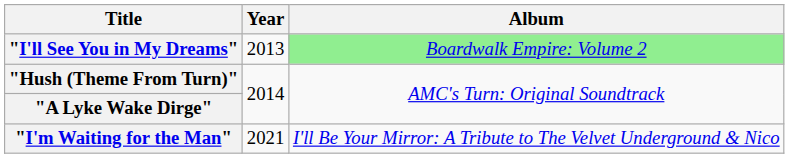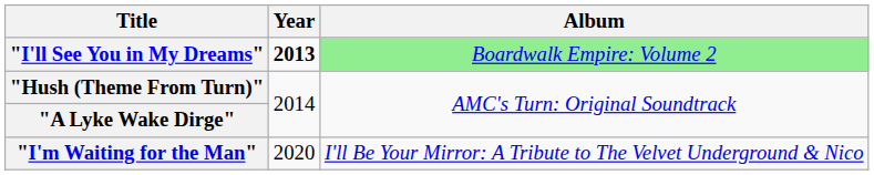"I'll See You in My Dreams" | Year: normal -> bold
"I'm Waiting for the Man" | Year: 2021 -> 2020
